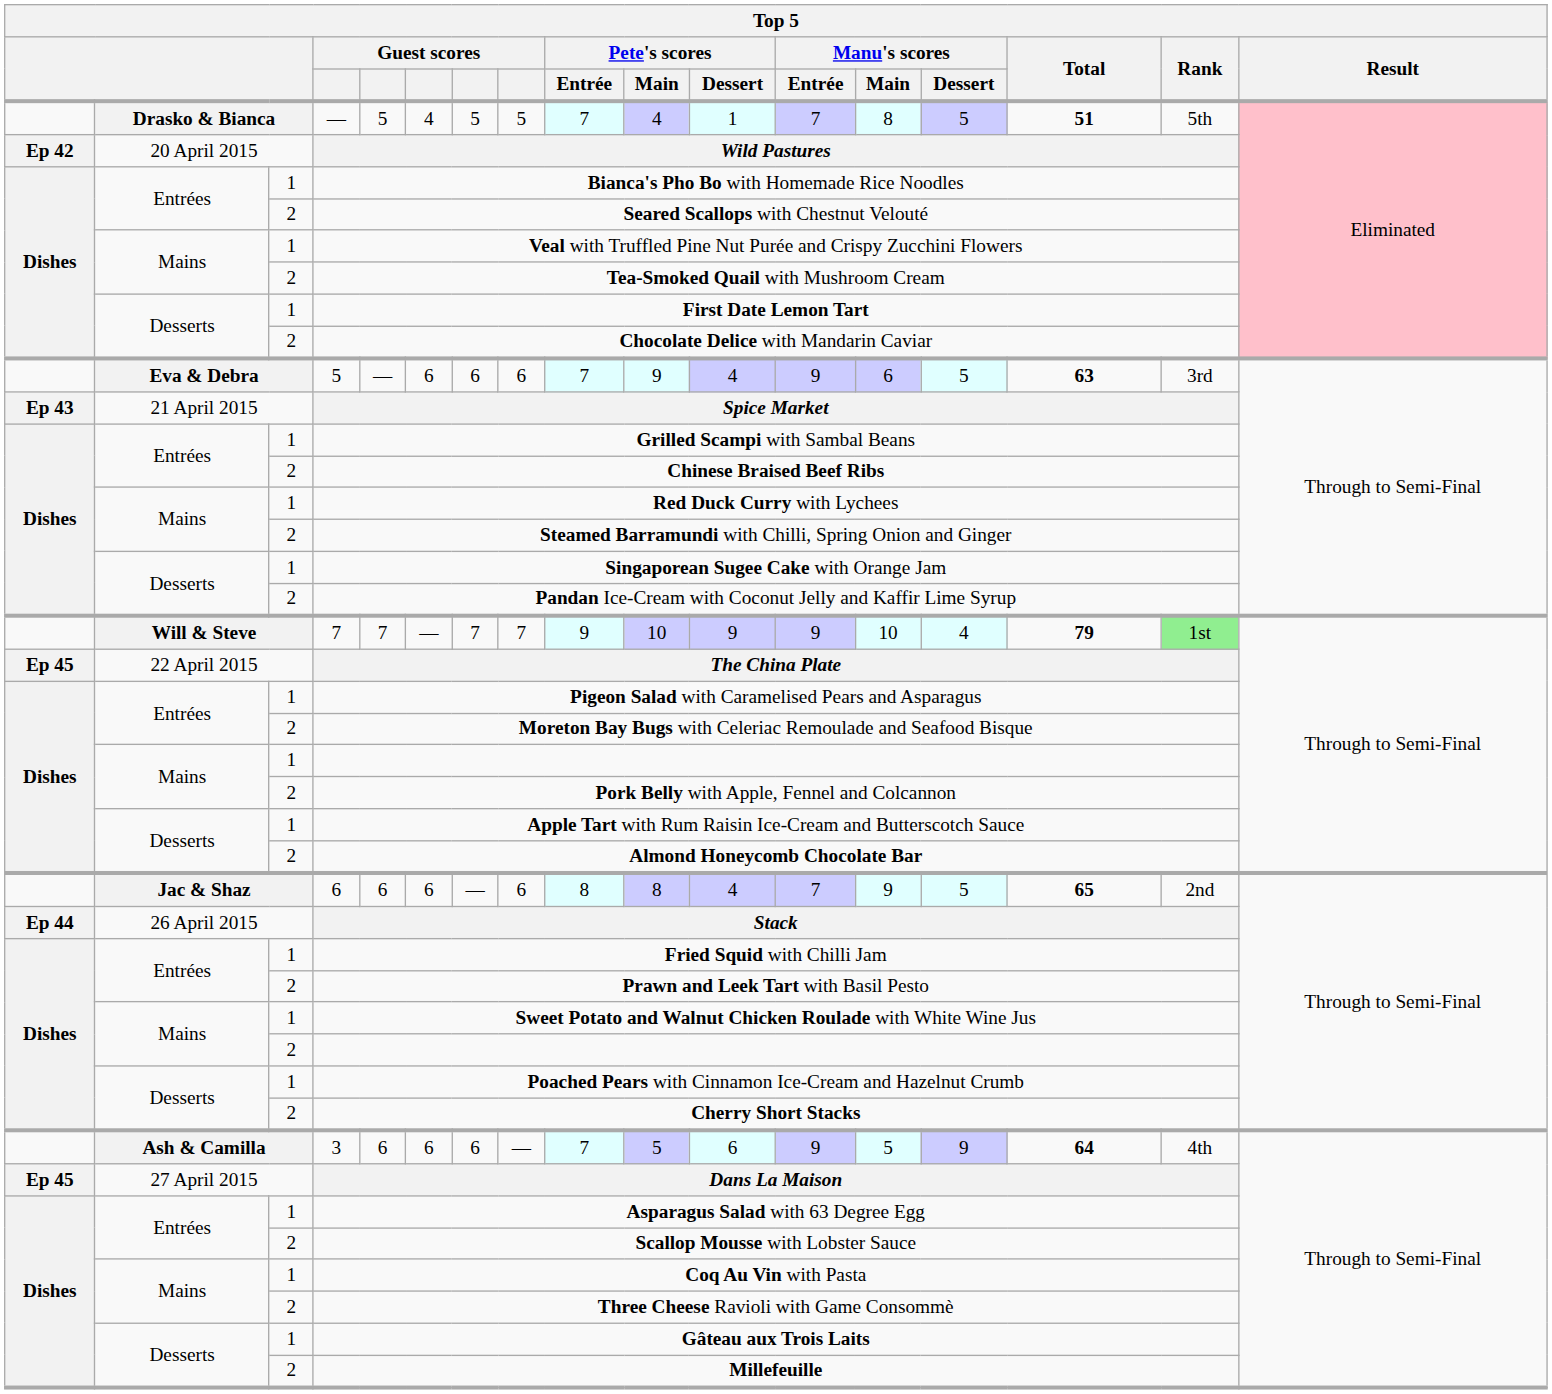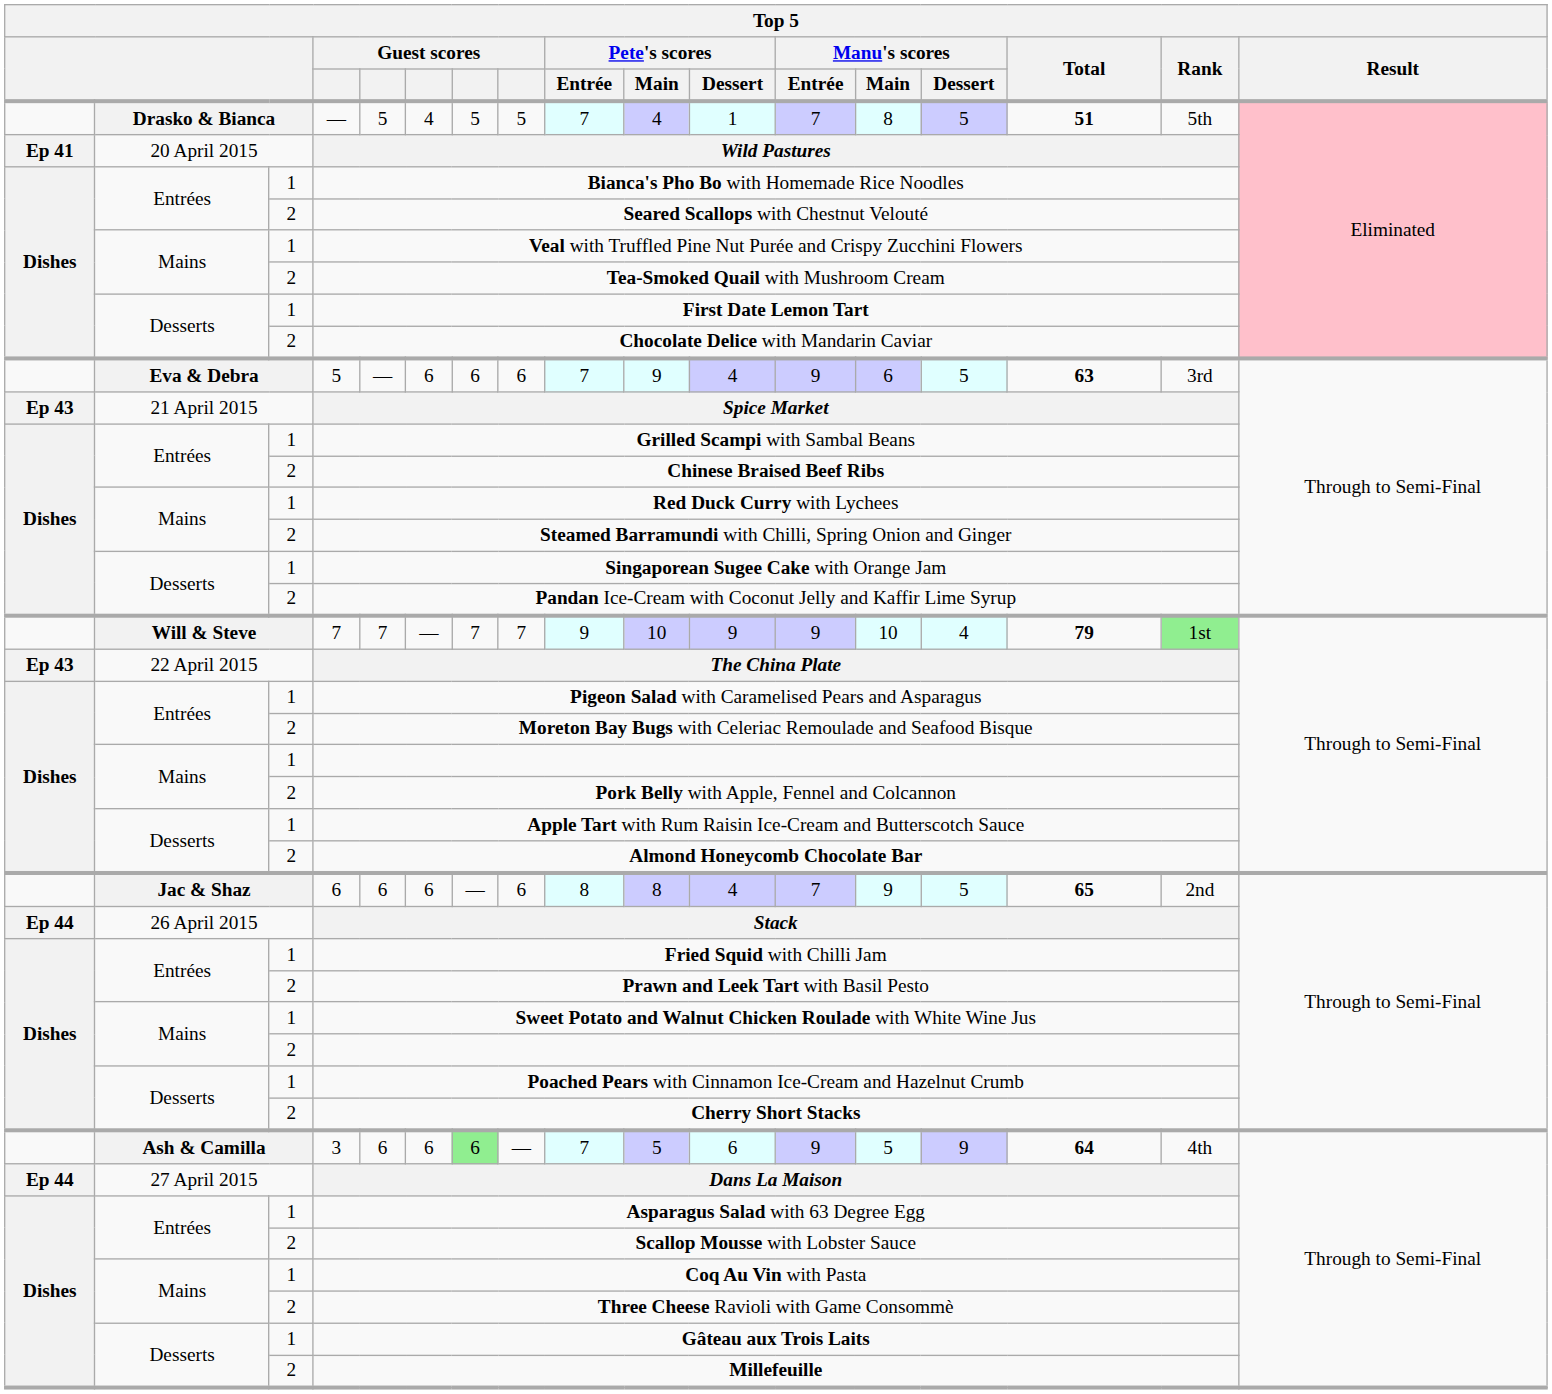Wild Pastures | column 1: Ep 42 -> Ep 41
The China Plate | column 1: Ep 45 -> Ep 43
3 | column 7: no background -> lightgreen background
Dans La Maison | column 1: Ep 45 -> Ep 44
